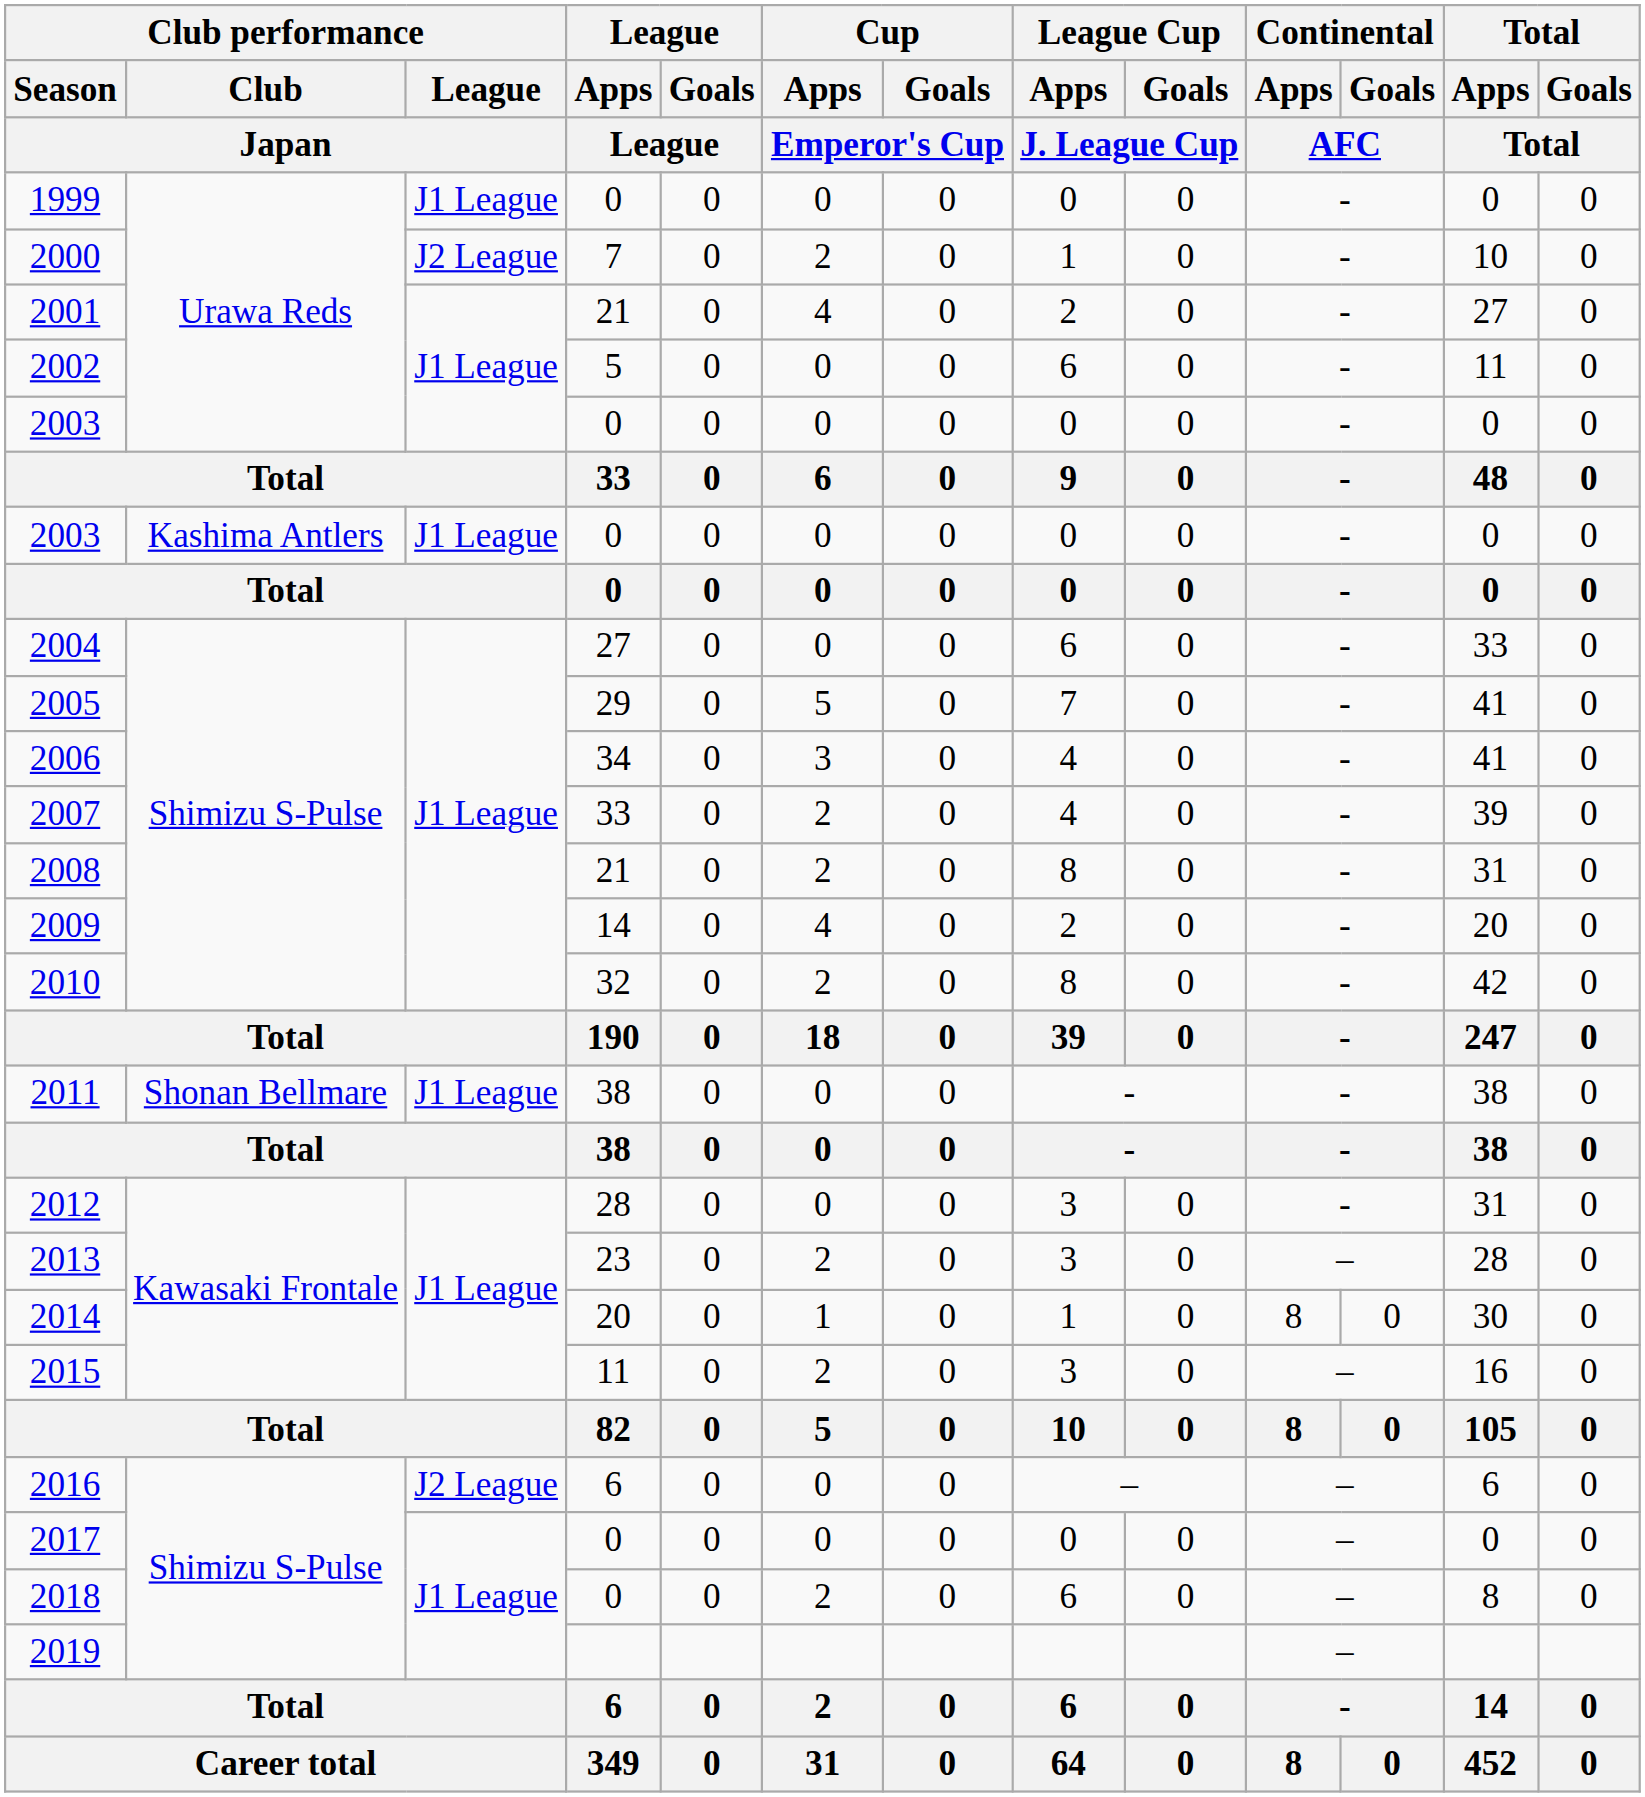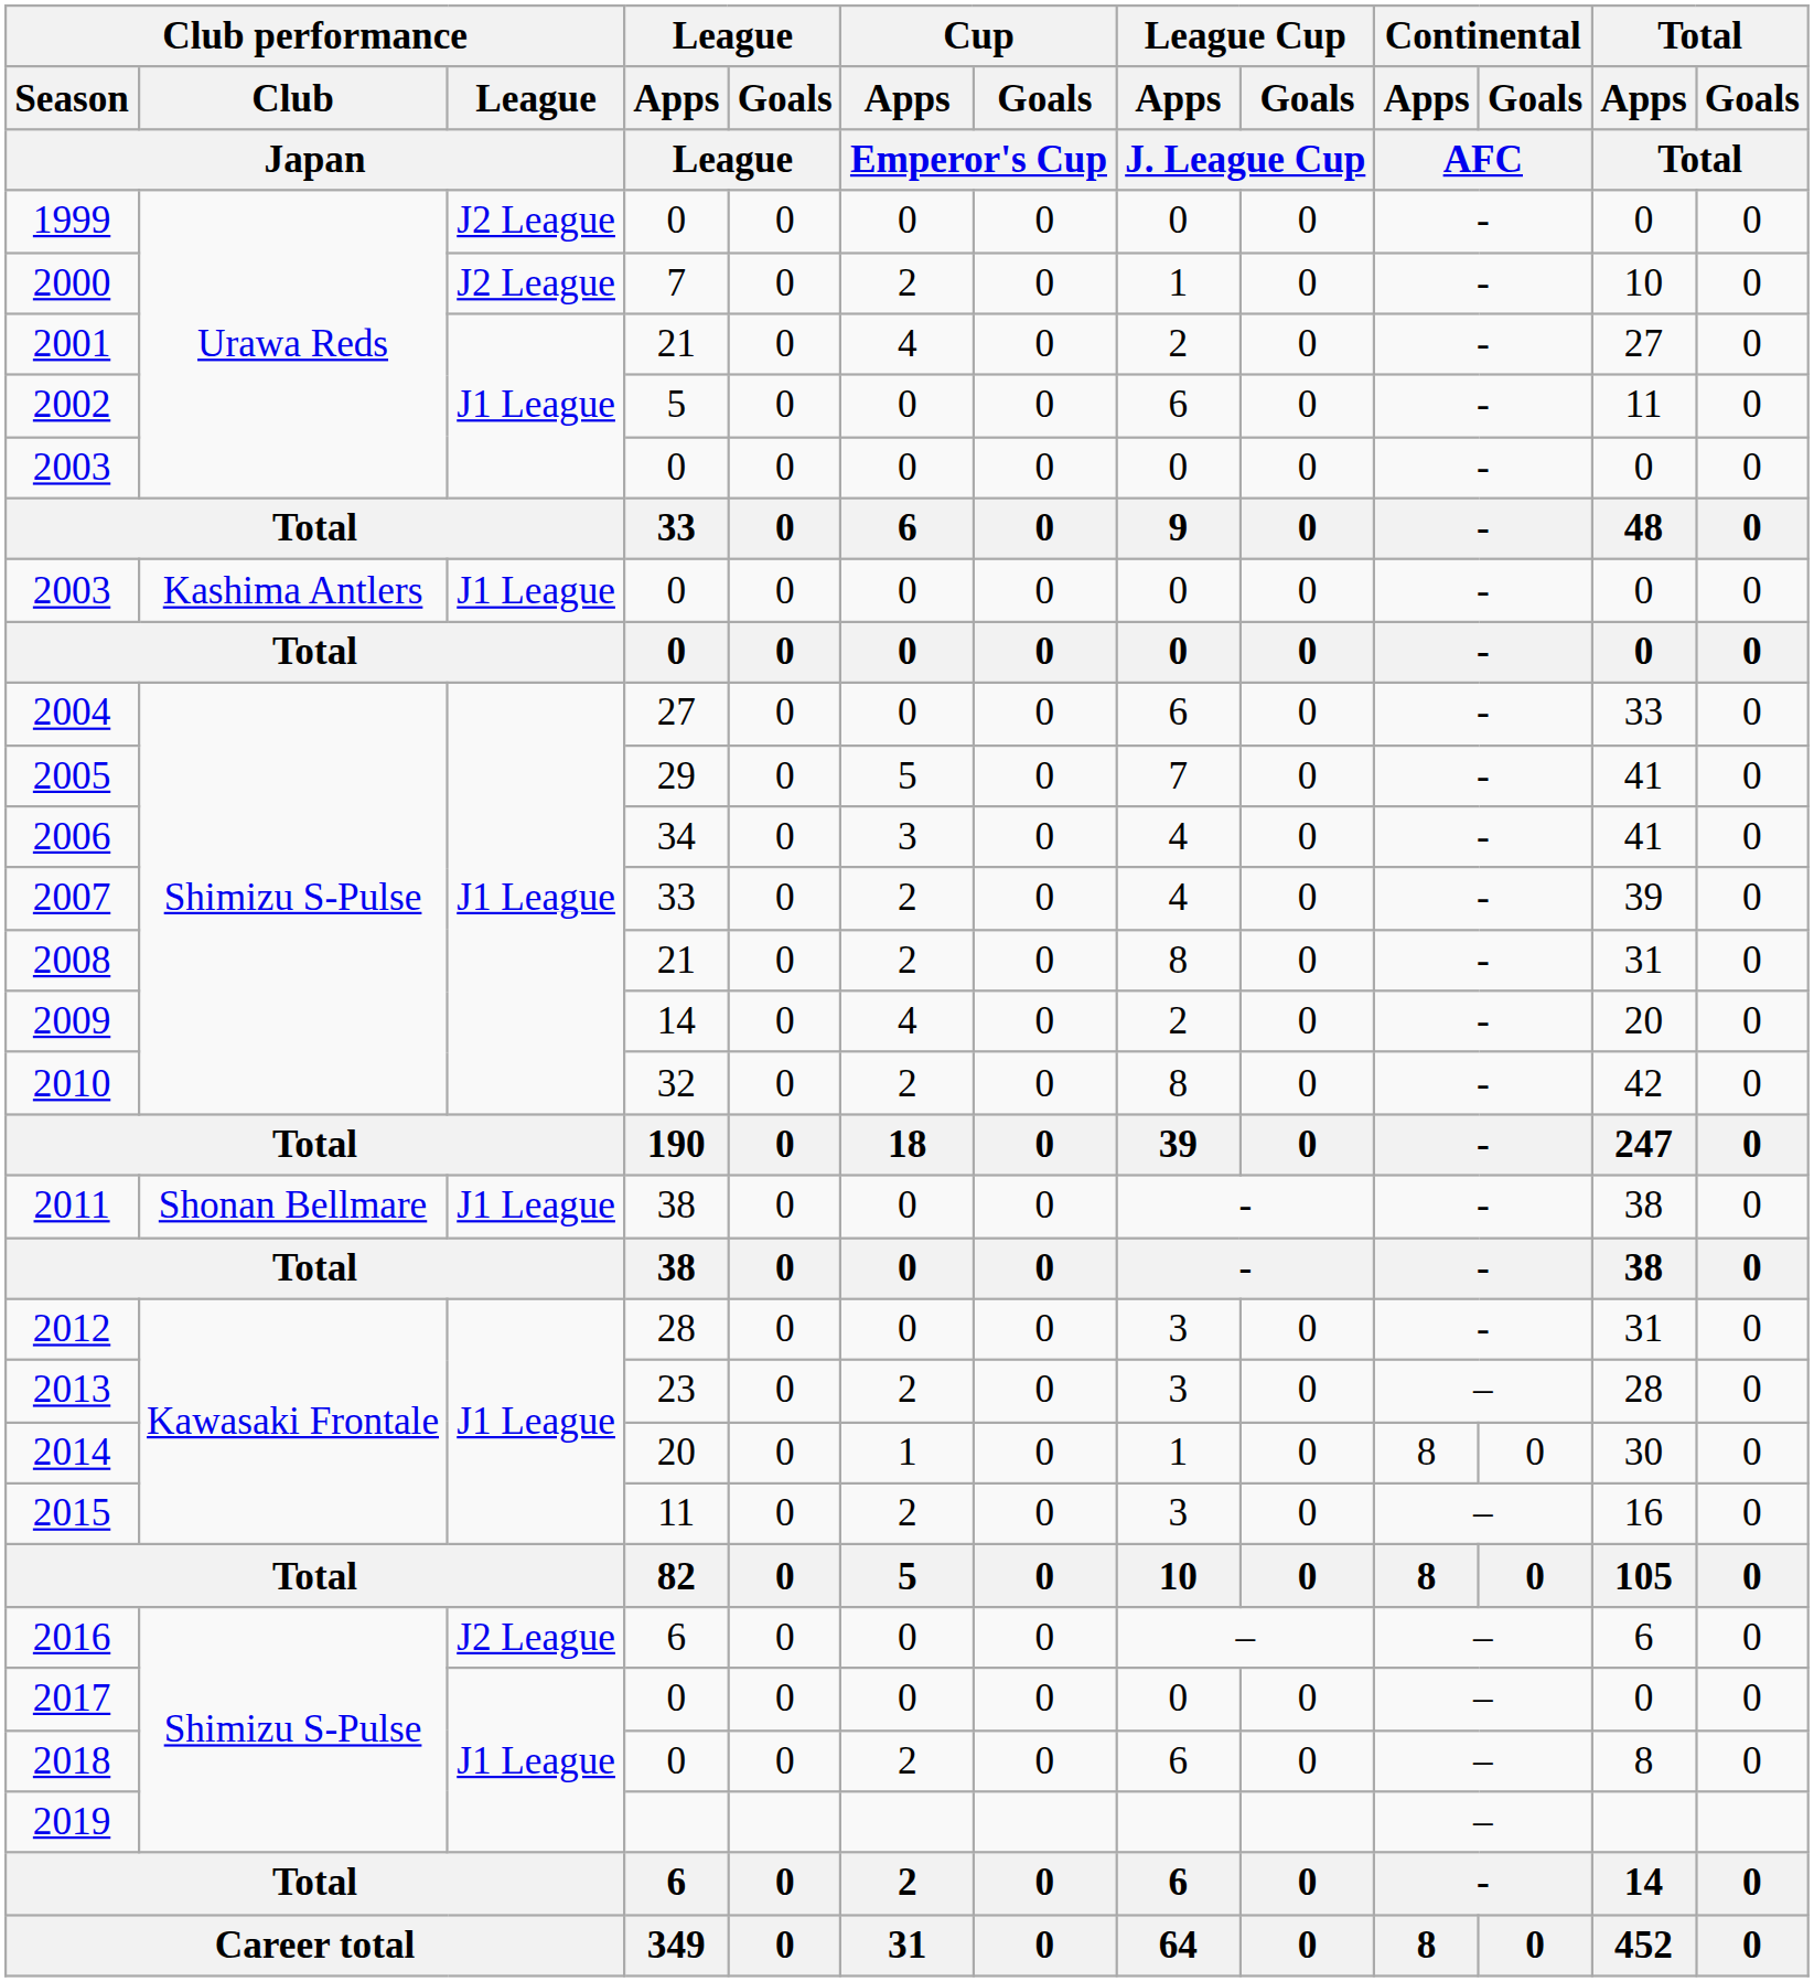1999 | Club performance / League / Japan: J1 League -> J2 League
